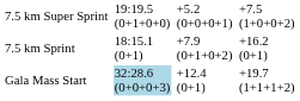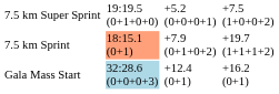7.5 km Sprint | column 3: no background -> lightsalmon background
7.5 km Sprint | column 7: +16.2 (0+1) -> +19.7 (1+1+1+2)
Gala Mass Start | column 7: +19.7 (1+1+1+2) -> +16.2 (0+1)
